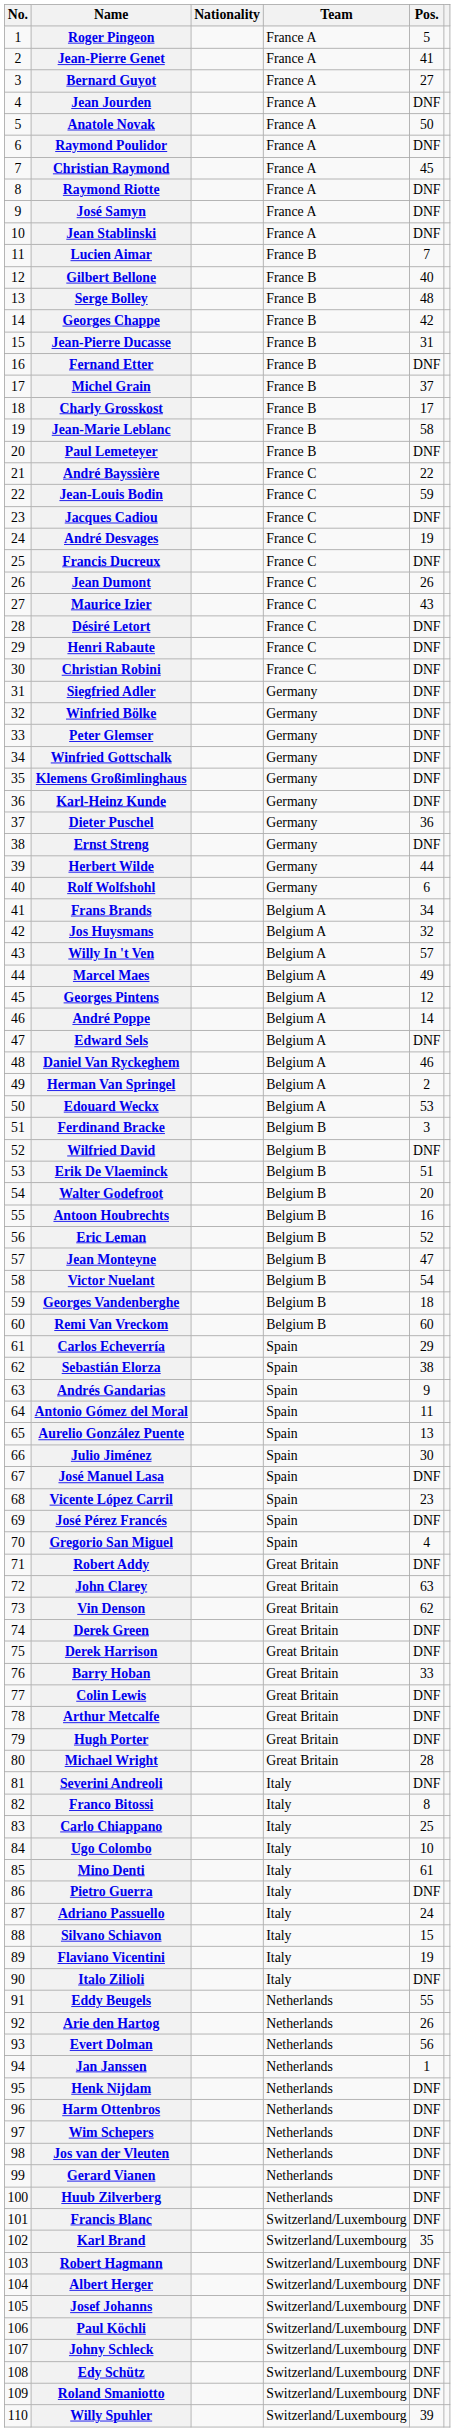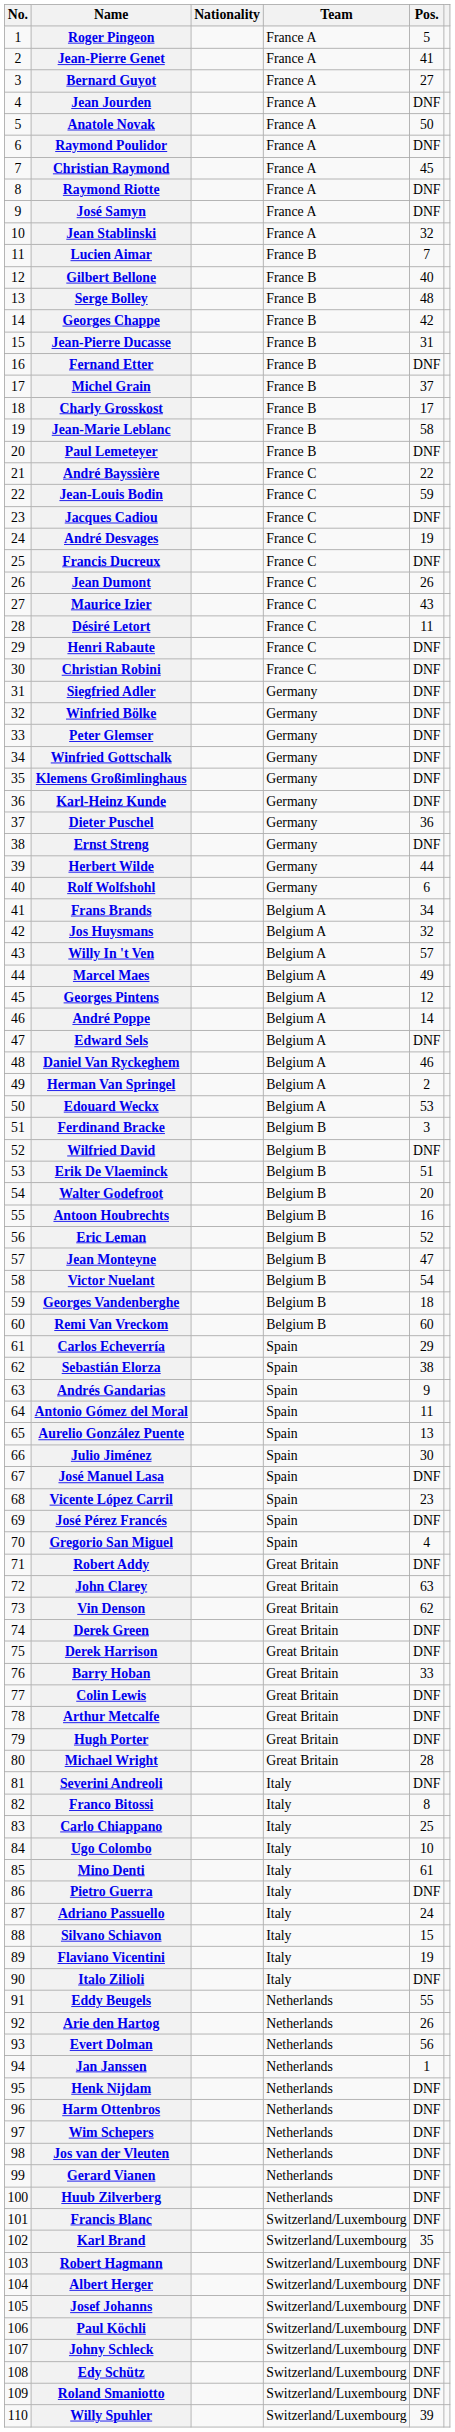Jean Stablinski | Pos.: DNF -> 32
Désiré Letort | Pos.: DNF -> 11
